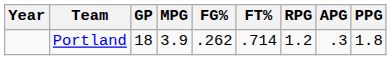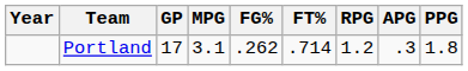Portland | GP: 18 -> 17
Portland | MPG: 3.9 -> 3.1
